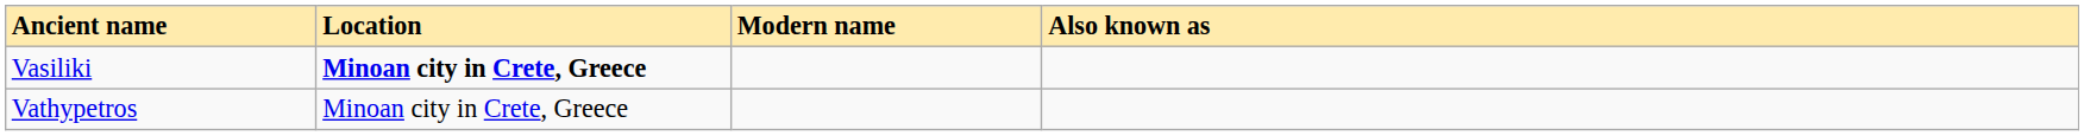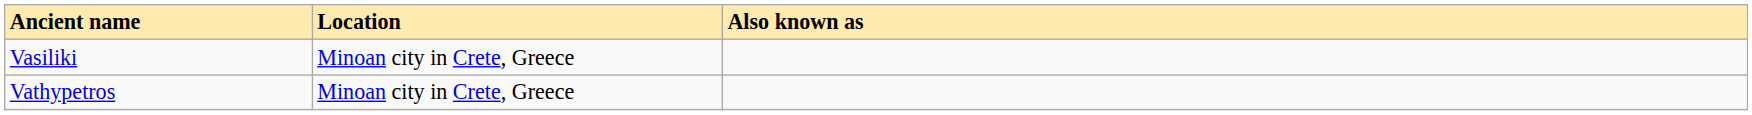- column: Modern name
Vasiliki | Location: bold -> normal
